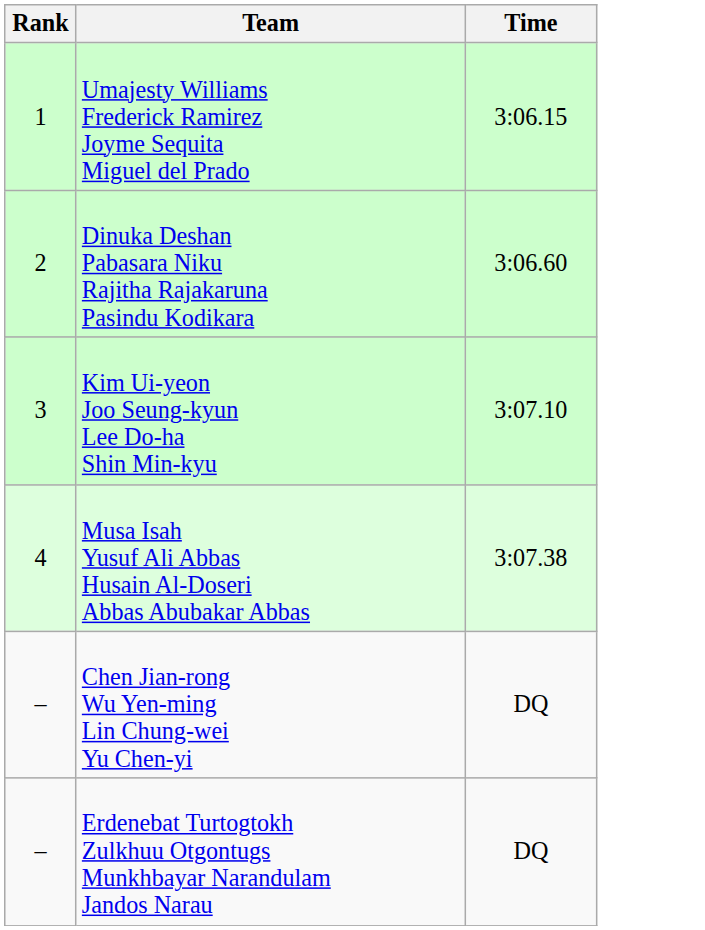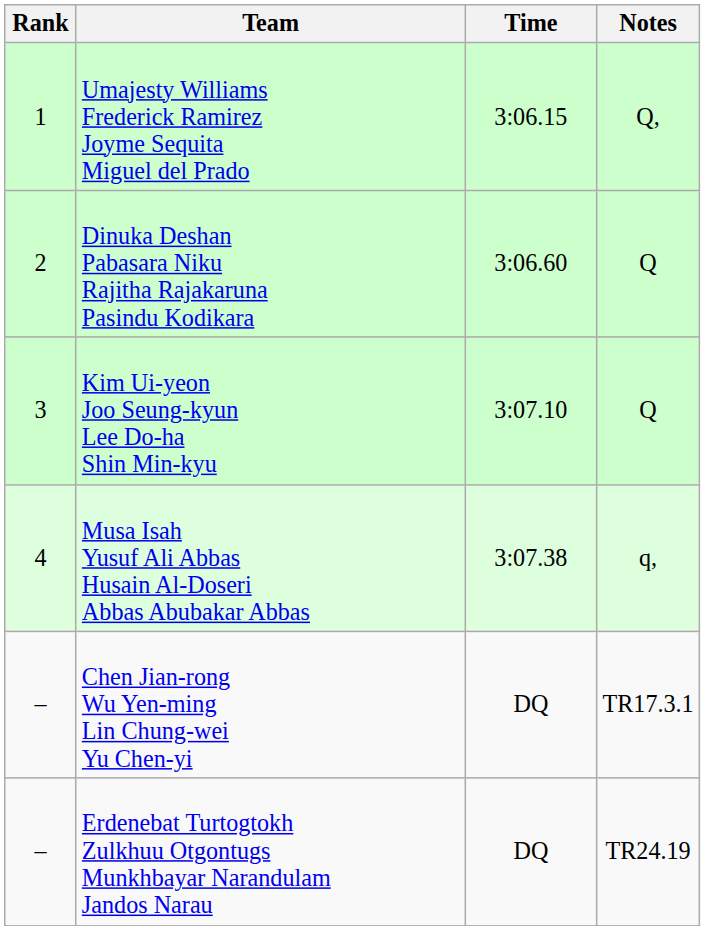+ column: Notes | Q, | Q | Q | q, | TR17.3.1 | TR24.19
